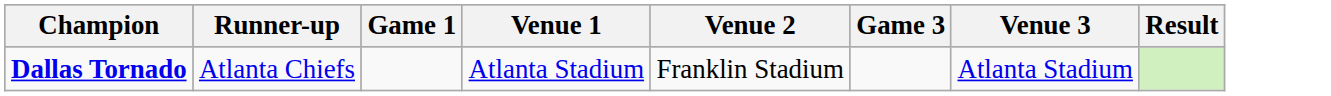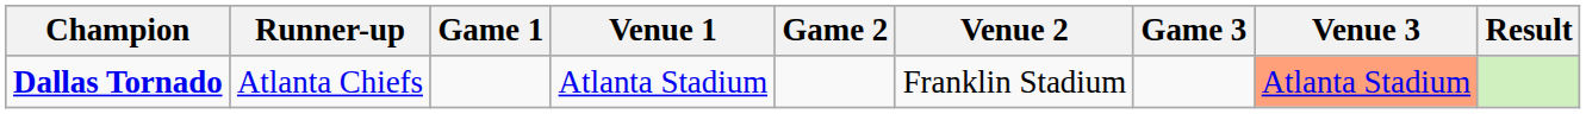+ column: Game 2
Dallas Tornado | Venue 3: no background -> lightsalmon background
